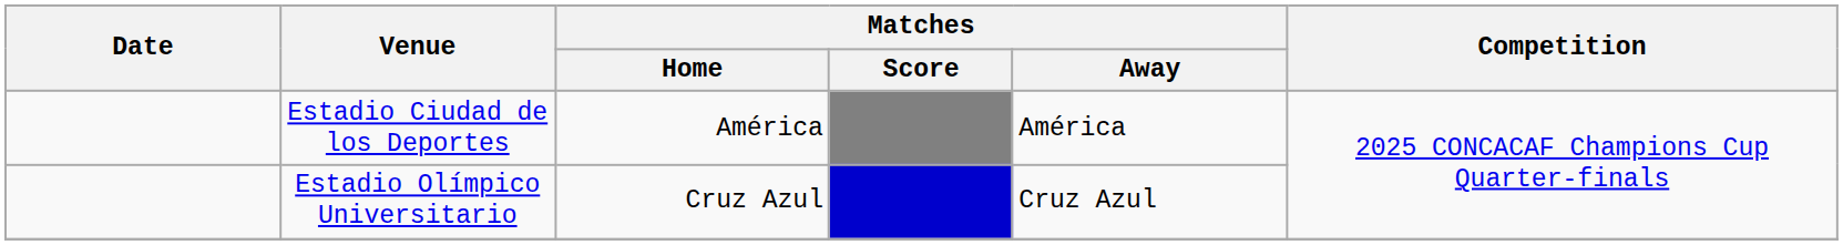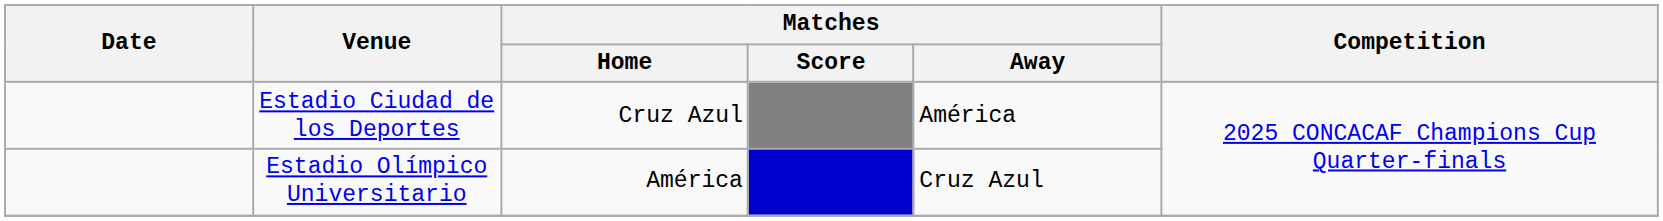Estadio Ciudad de los Deportes | Matches / Home: América -> Cruz Azul
Estadio Olímpico Universitario | Matches / Home: Cruz Azul -> América
